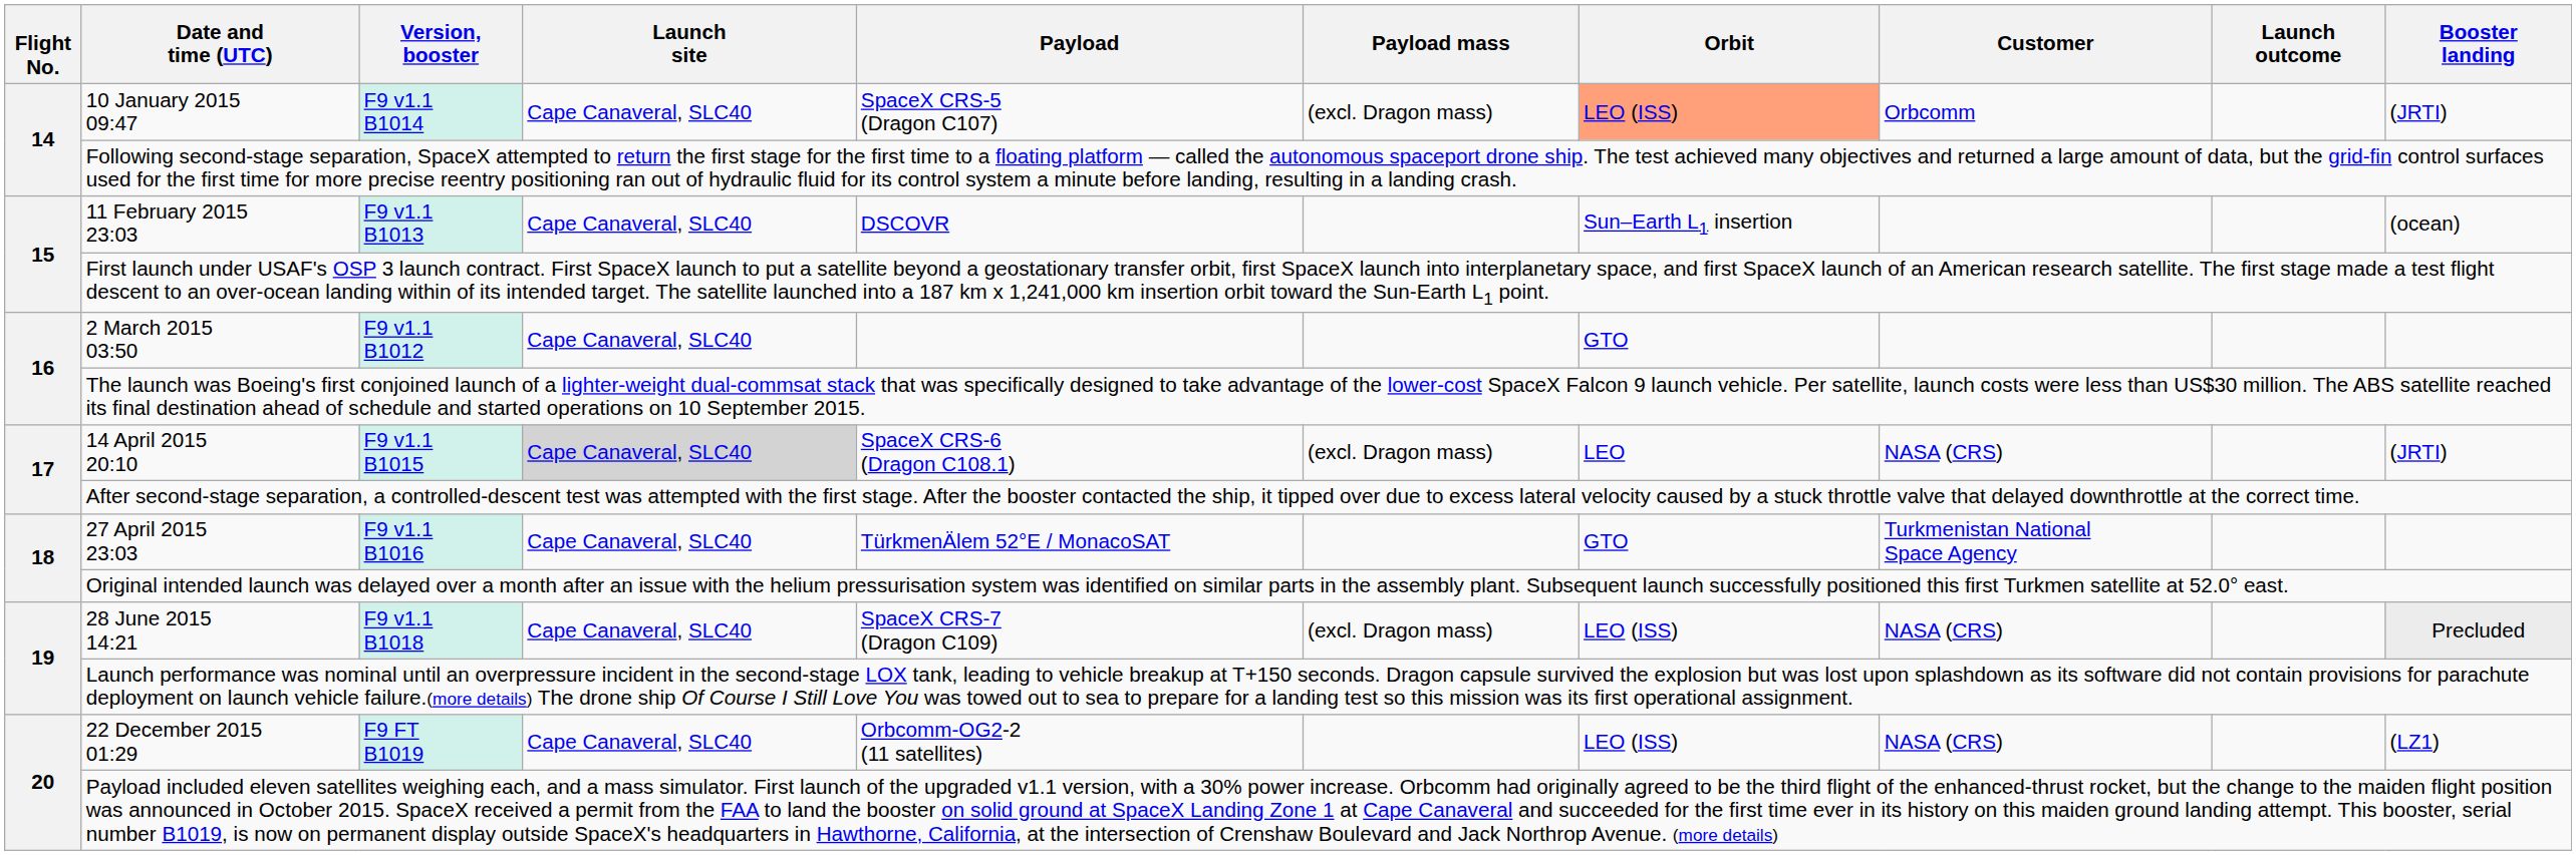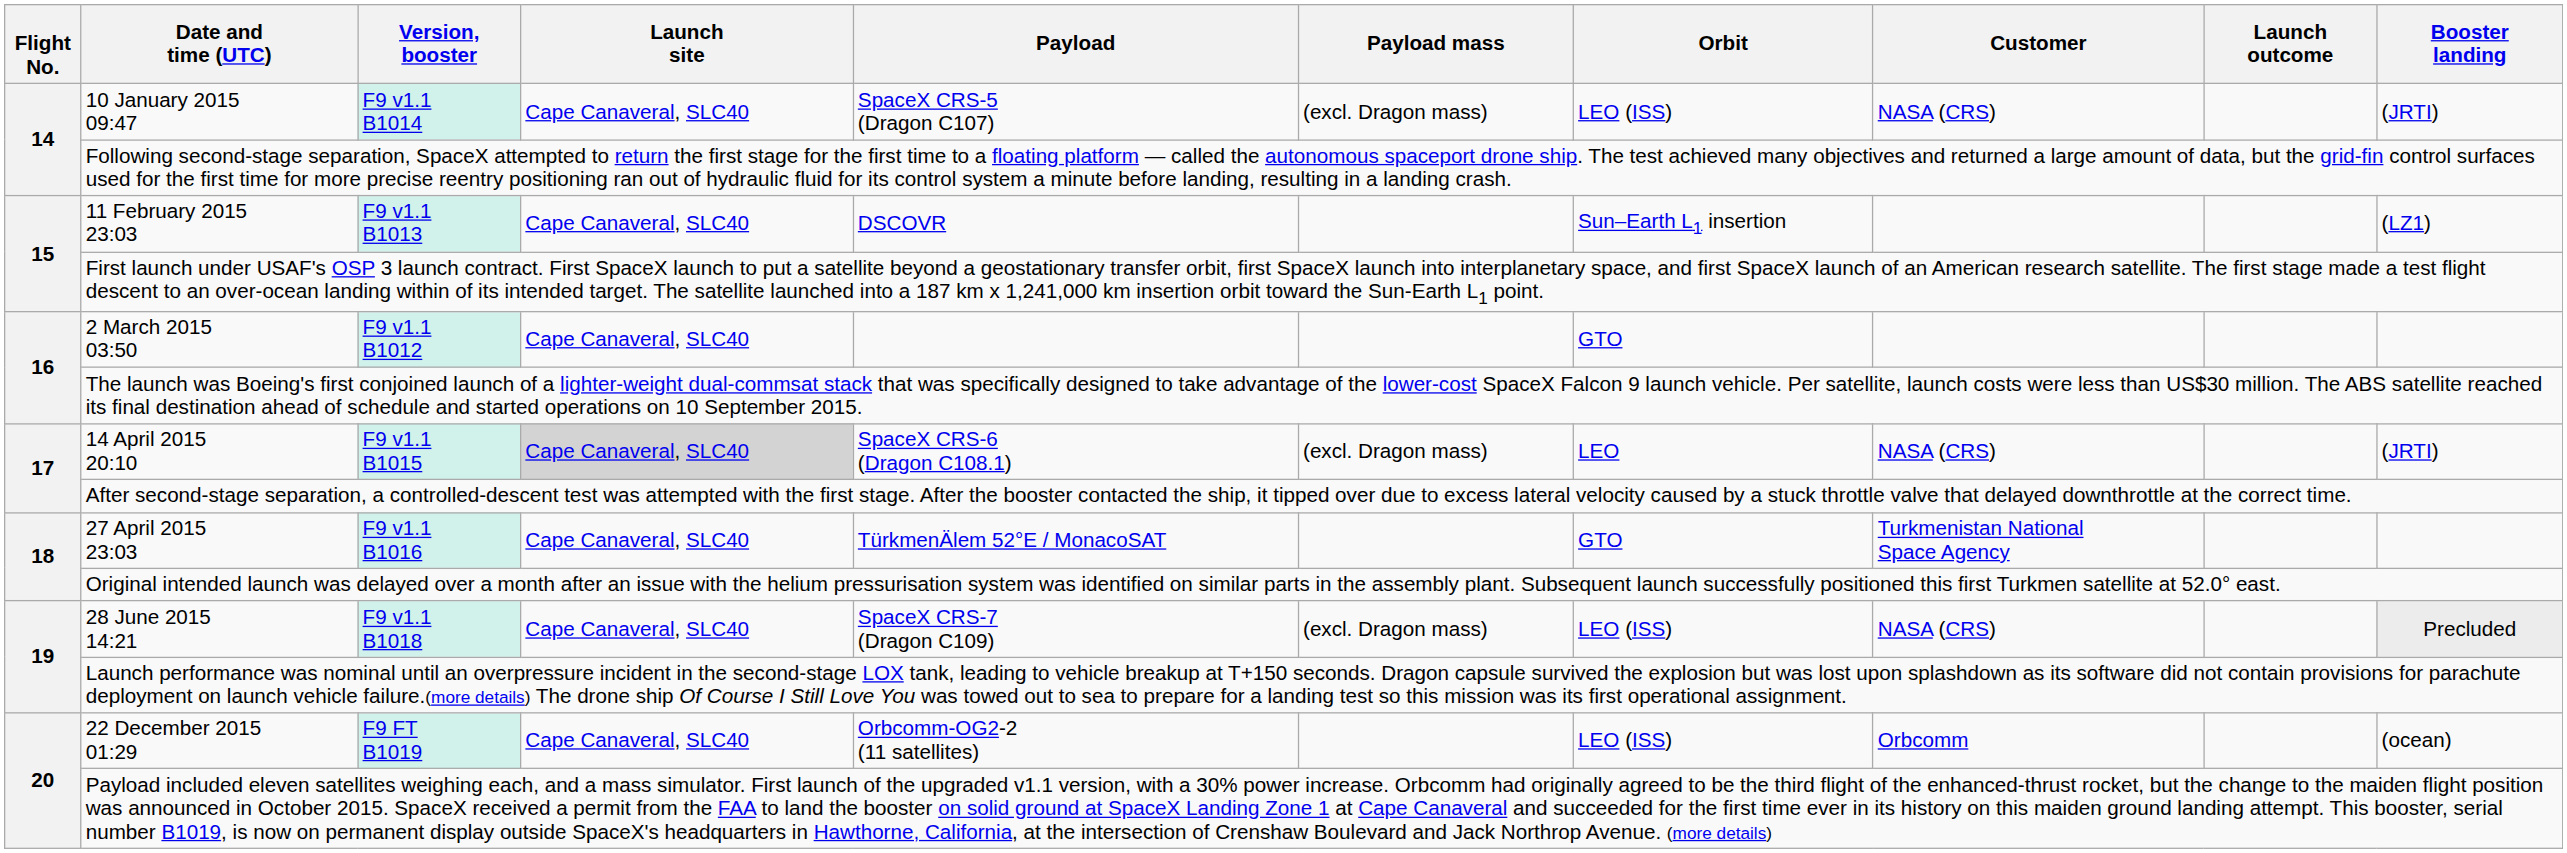10 January 2015 09:47 | Orbit: lightsalmon background -> no background
10 January 2015 09:47 | Customer: Orbcomm -> NASA (CRS)
11 February 2015 23:03 | Booster landing: (ocean) -> (LZ1)
22 December 2015 01:29 | Customer: NASA (CRS) -> Orbcomm
22 December 2015 01:29 | Booster landing: (LZ1) -> (ocean)
